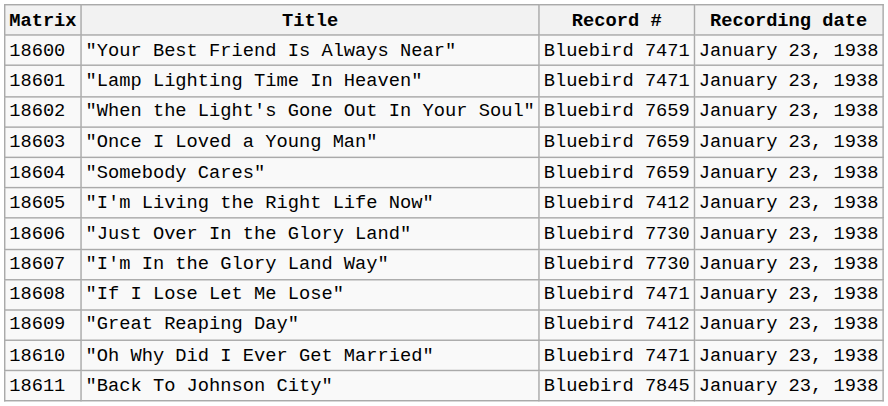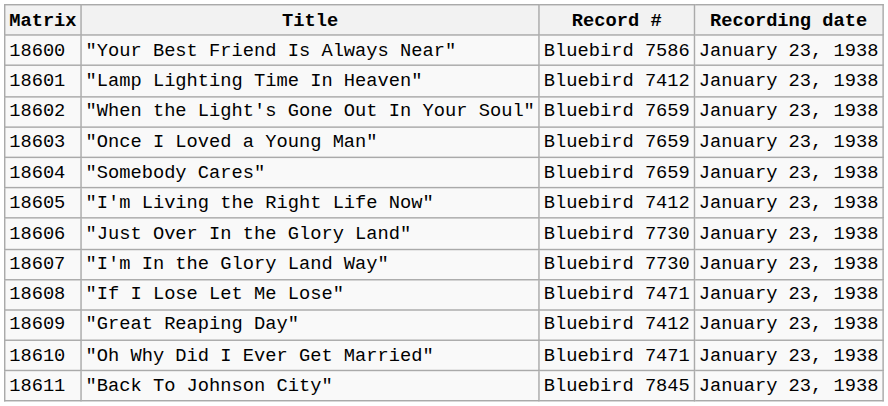"Your Best Friend Is Always Near" | Record #: Bluebird 7471 -> Bluebird 7586
"Lamp Lighting Time In Heaven" | Record #: Bluebird 7471 -> Bluebird 7412
